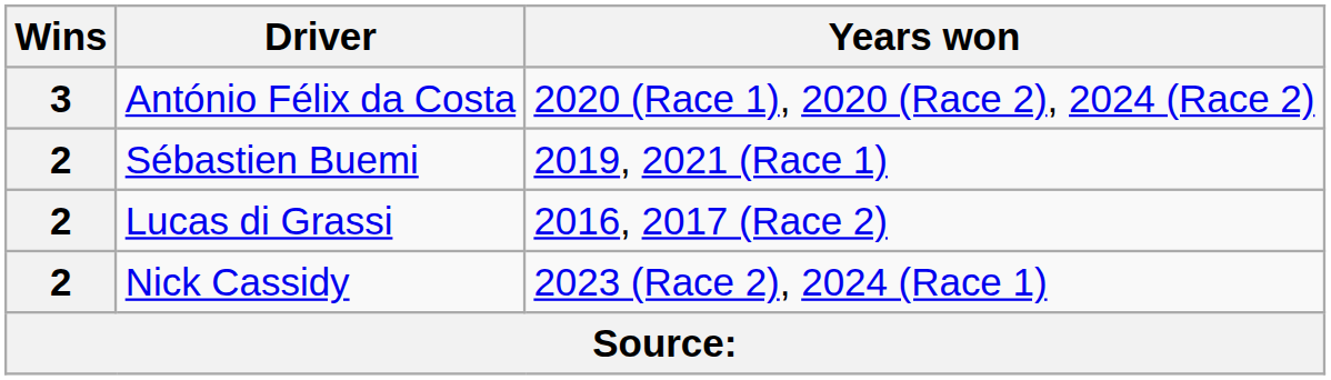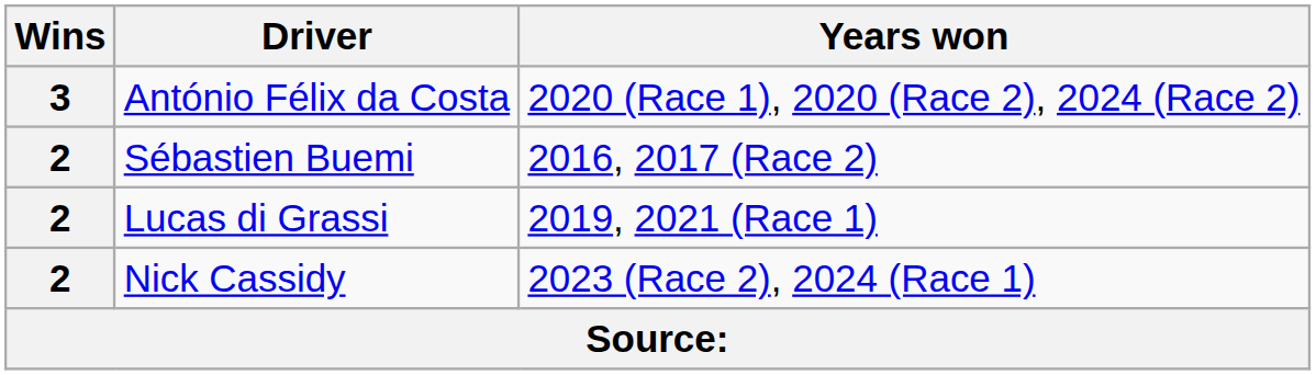Sébastien Buemi | Years won: 2019, 2021 (Race 1) -> 2016, 2017 (Race 2)
Lucas di Grassi | Years won: 2016, 2017 (Race 2) -> 2019, 2021 (Race 1)
